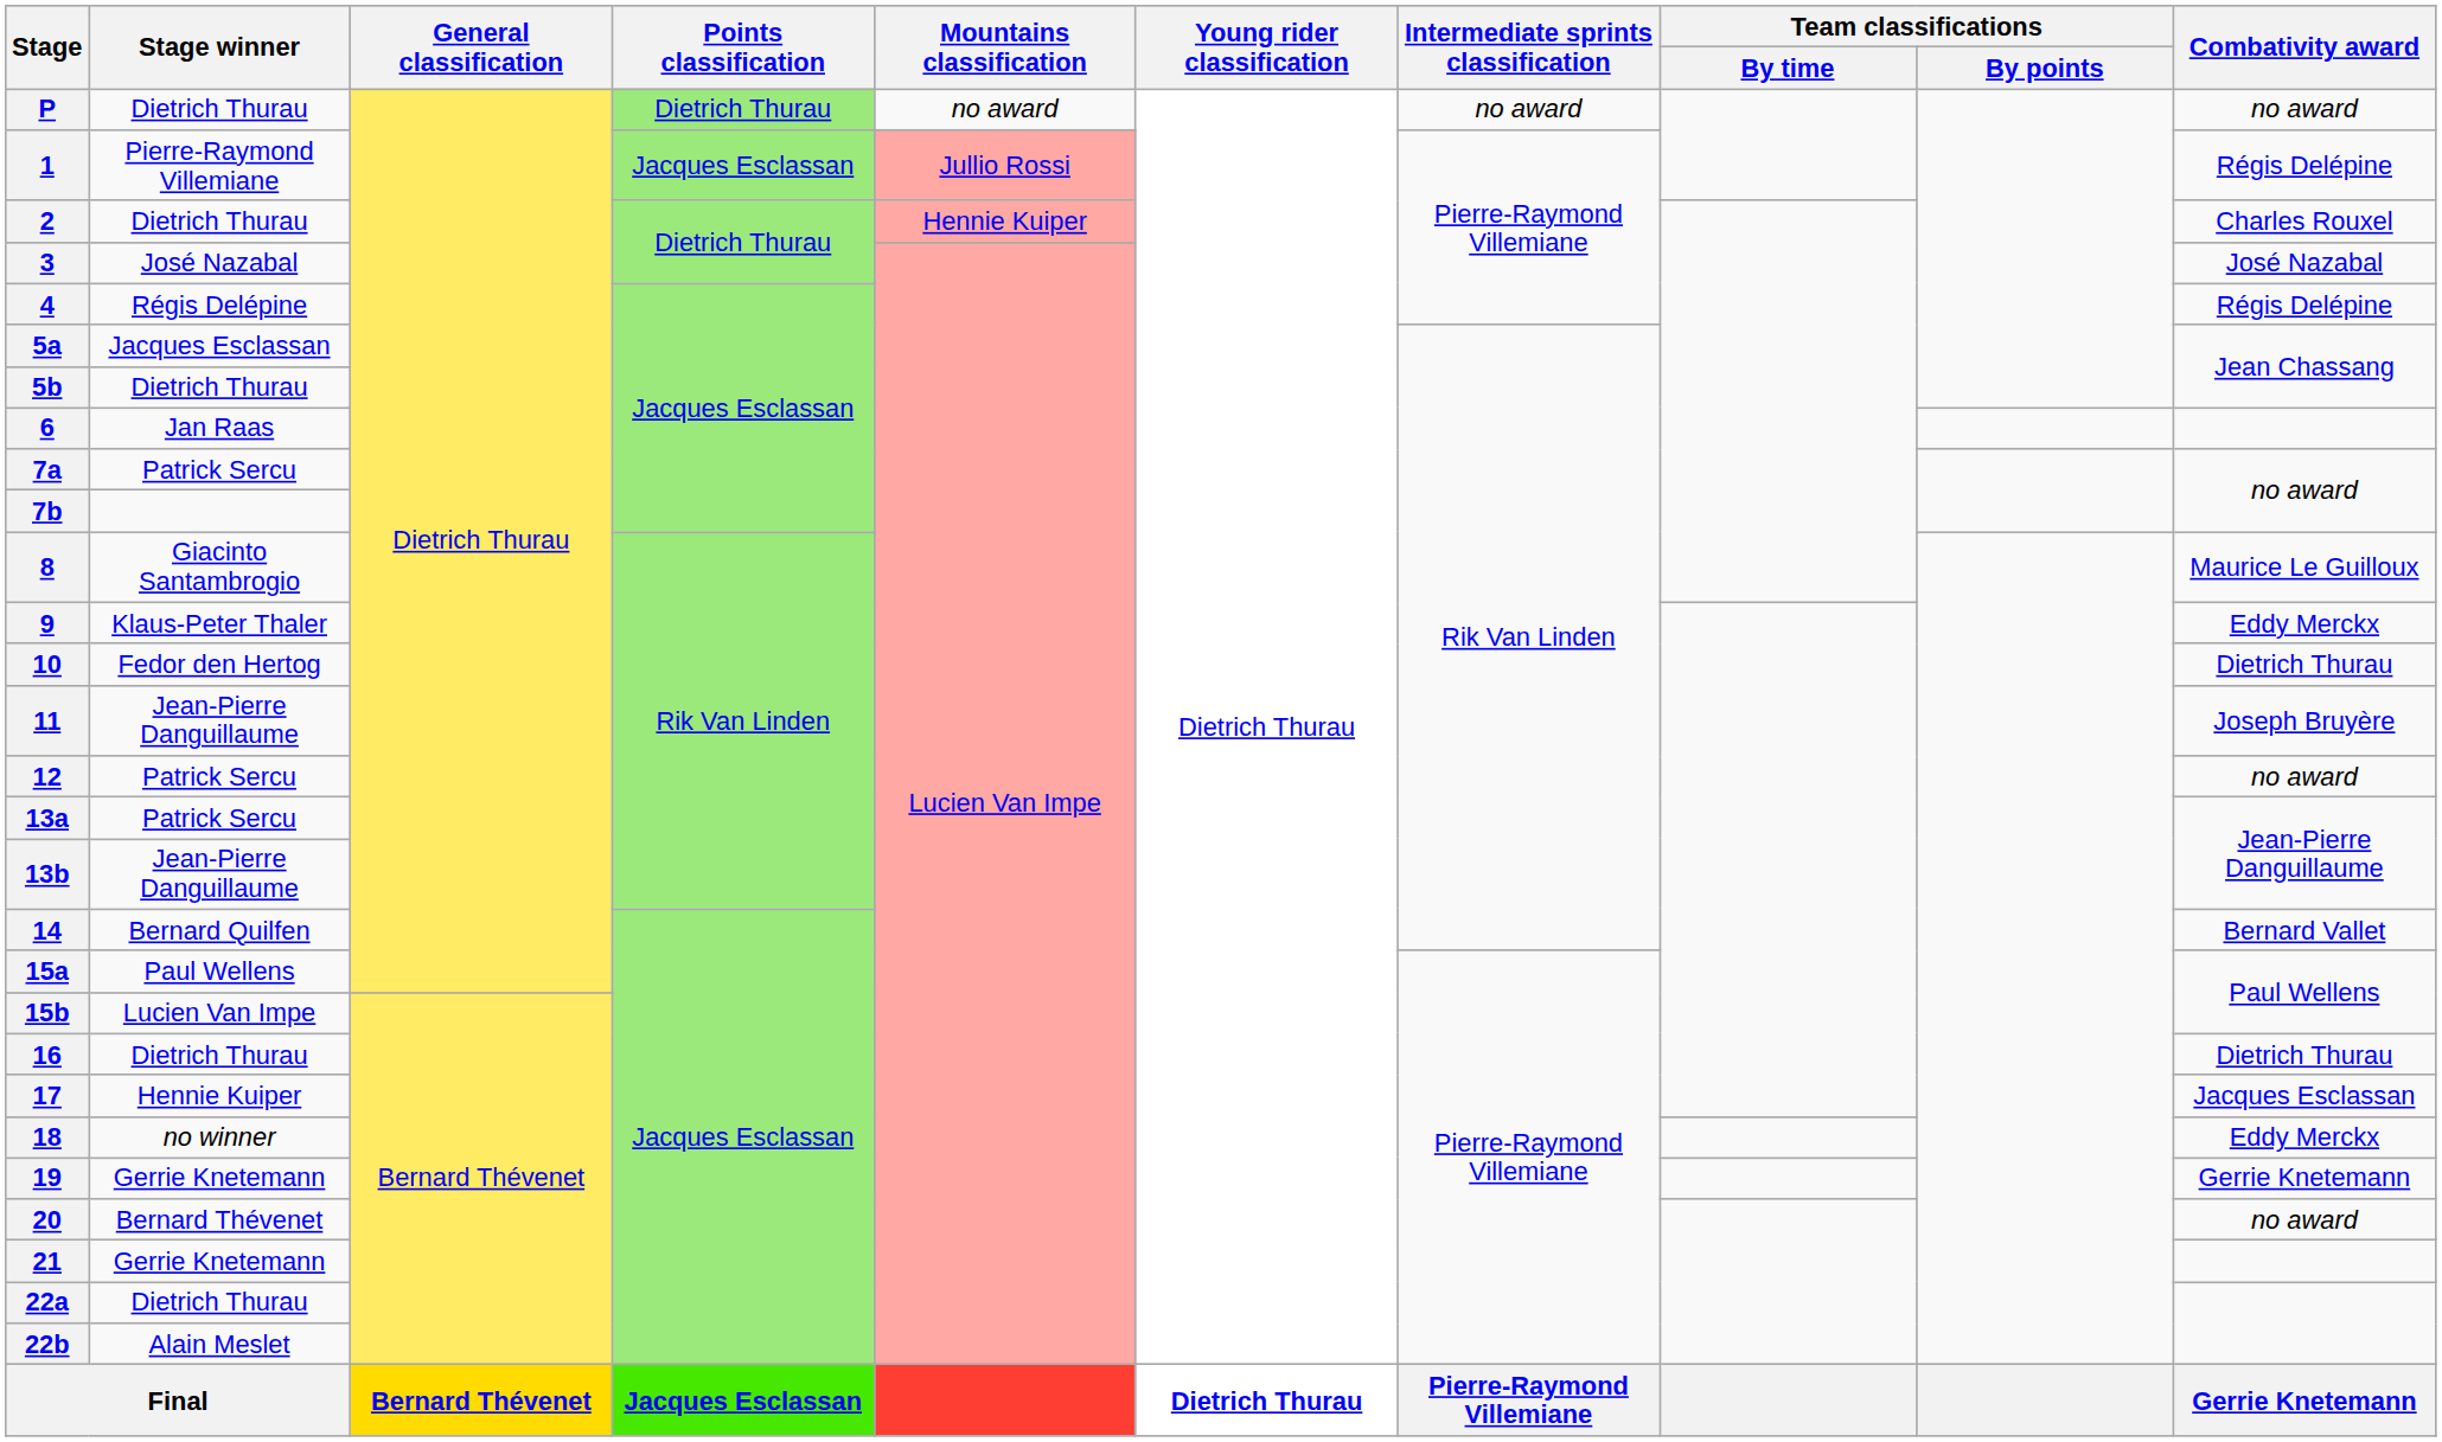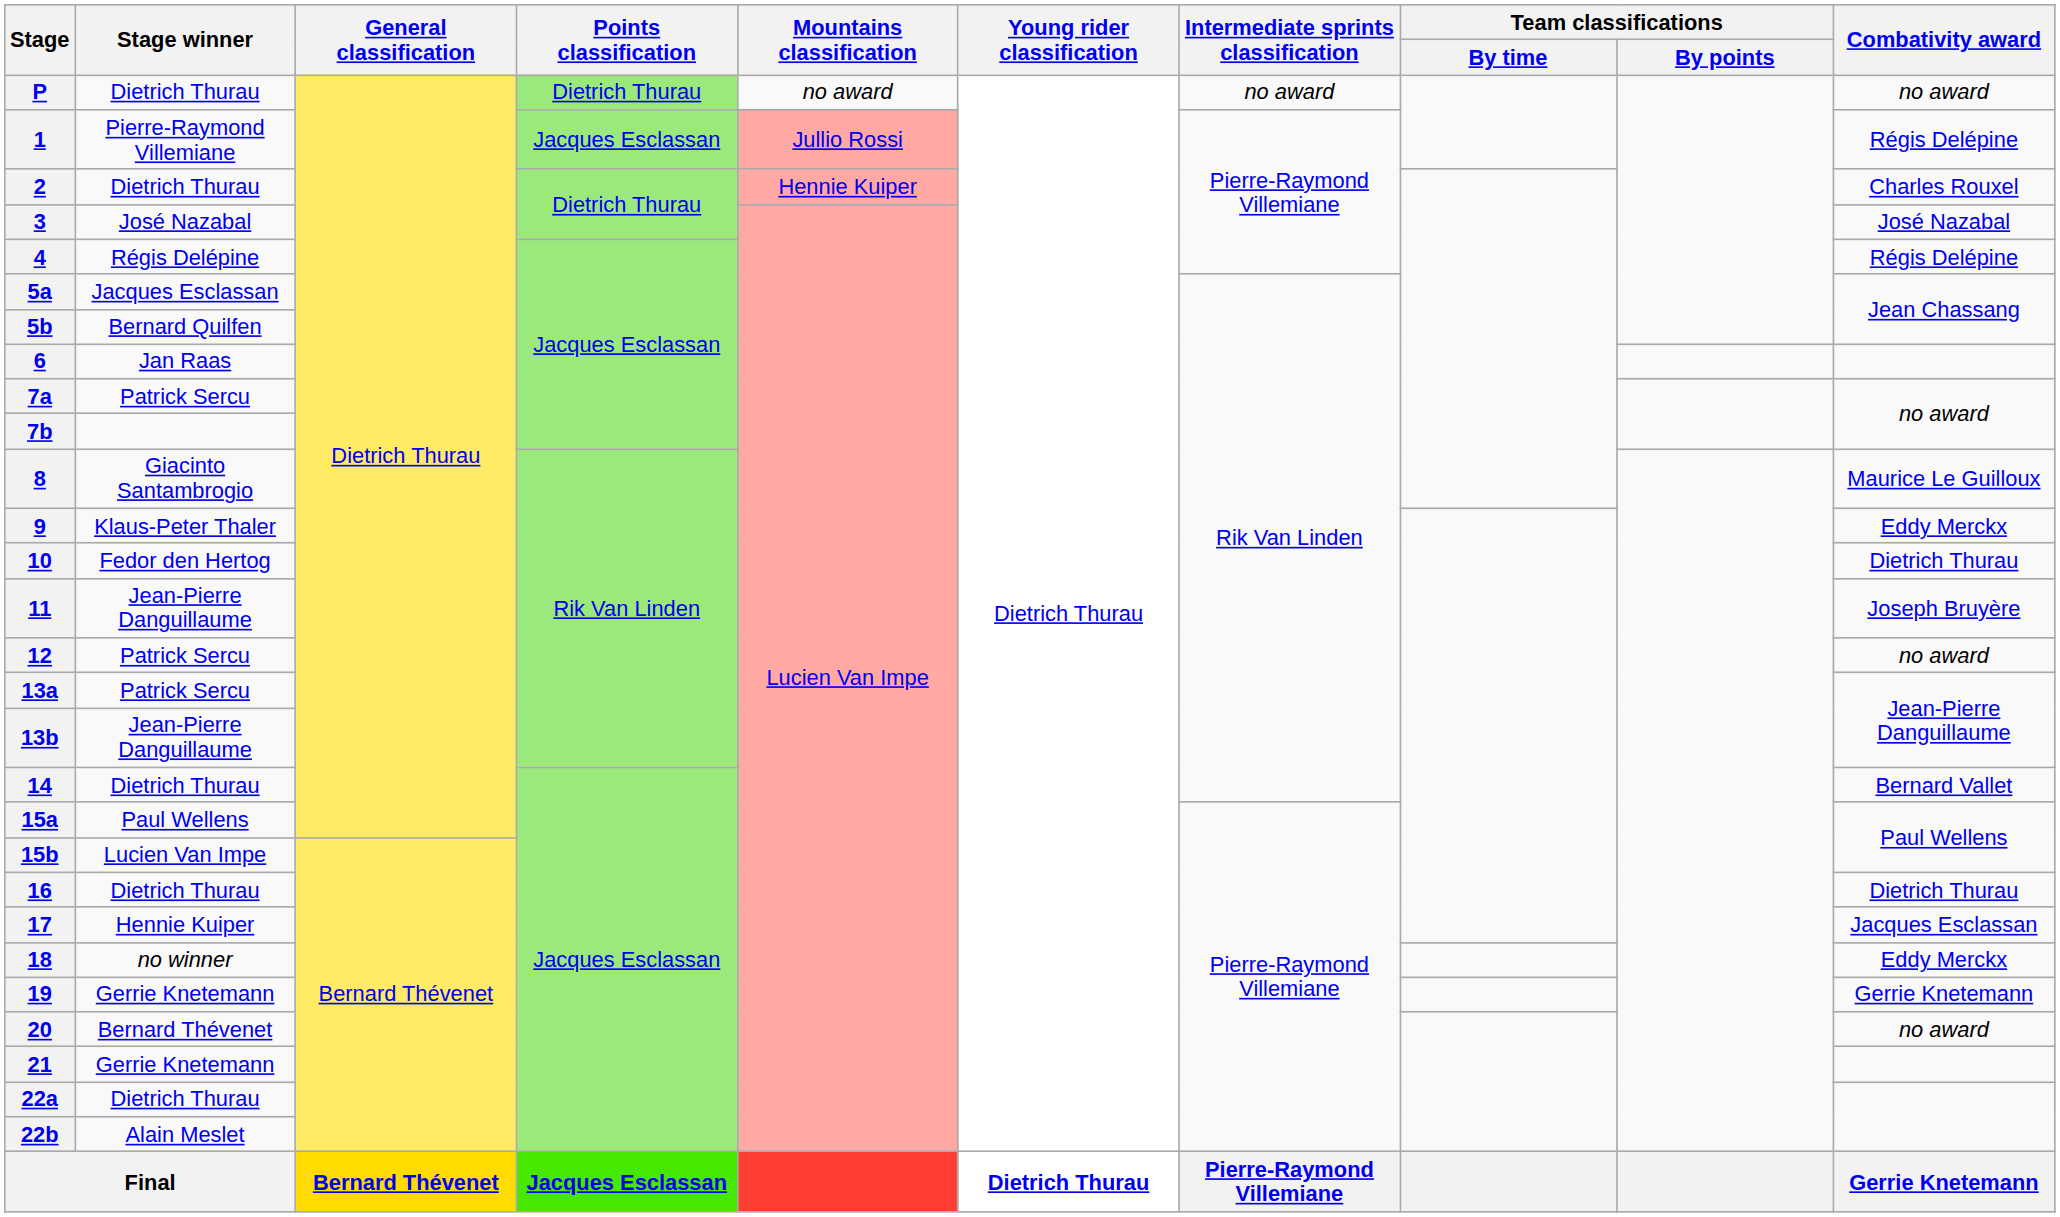5b | Stage winner: Dietrich Thurau -> Bernard Quilfen
14 | Stage winner: Bernard Quilfen -> Dietrich Thurau
